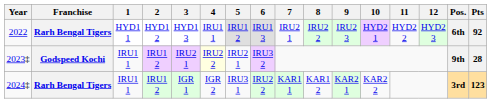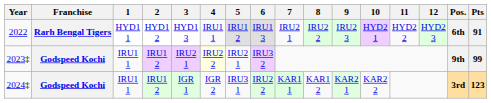2022 | Pts: 92 -> 91
2023‡ | Pts: 28 -> 99
2024‡ | Franchise: Rarh Bengal Tigers -> Godspeed Kochi
